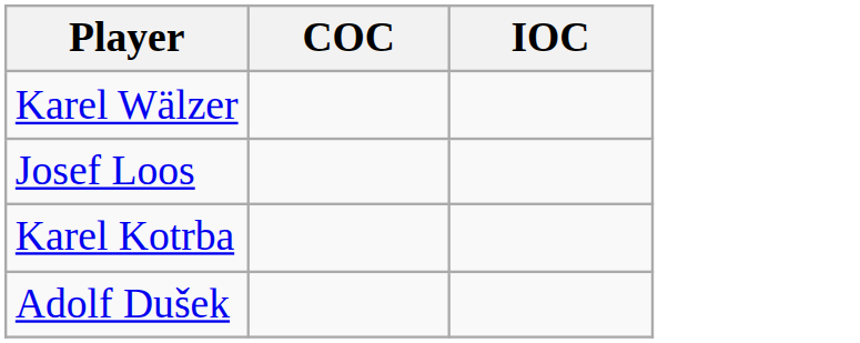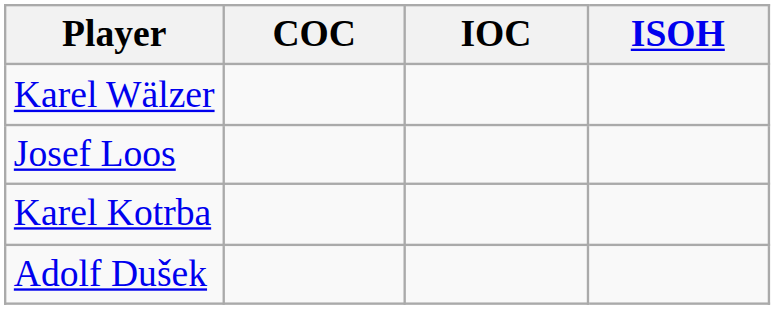+ column: ISOH
